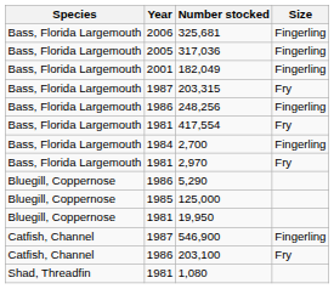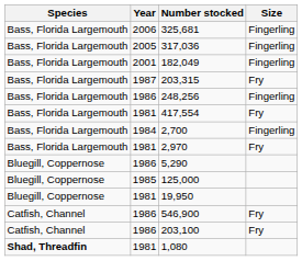546,900 | Year: 1987 -> 1986
546,900 | Size: Fingerling -> Fry
1,080 | Species: normal -> bold
